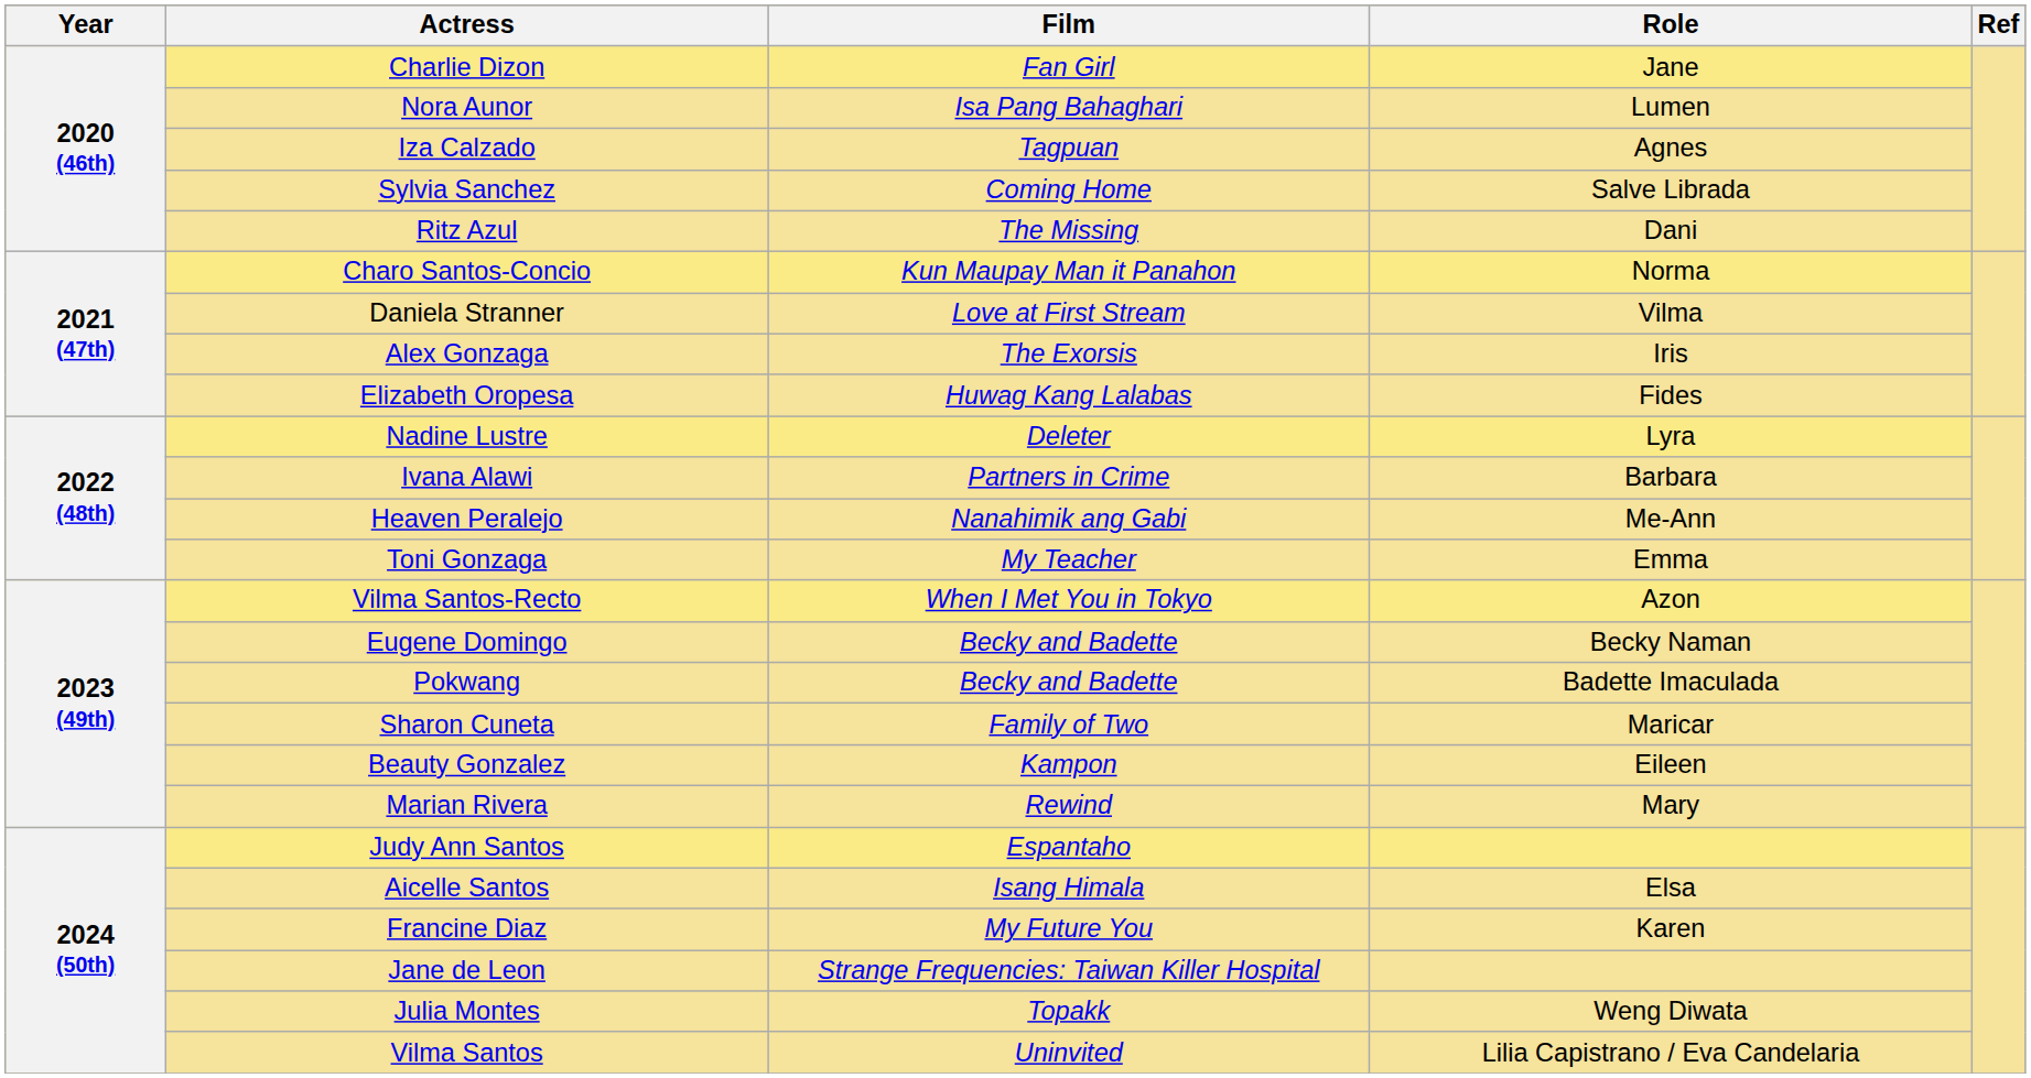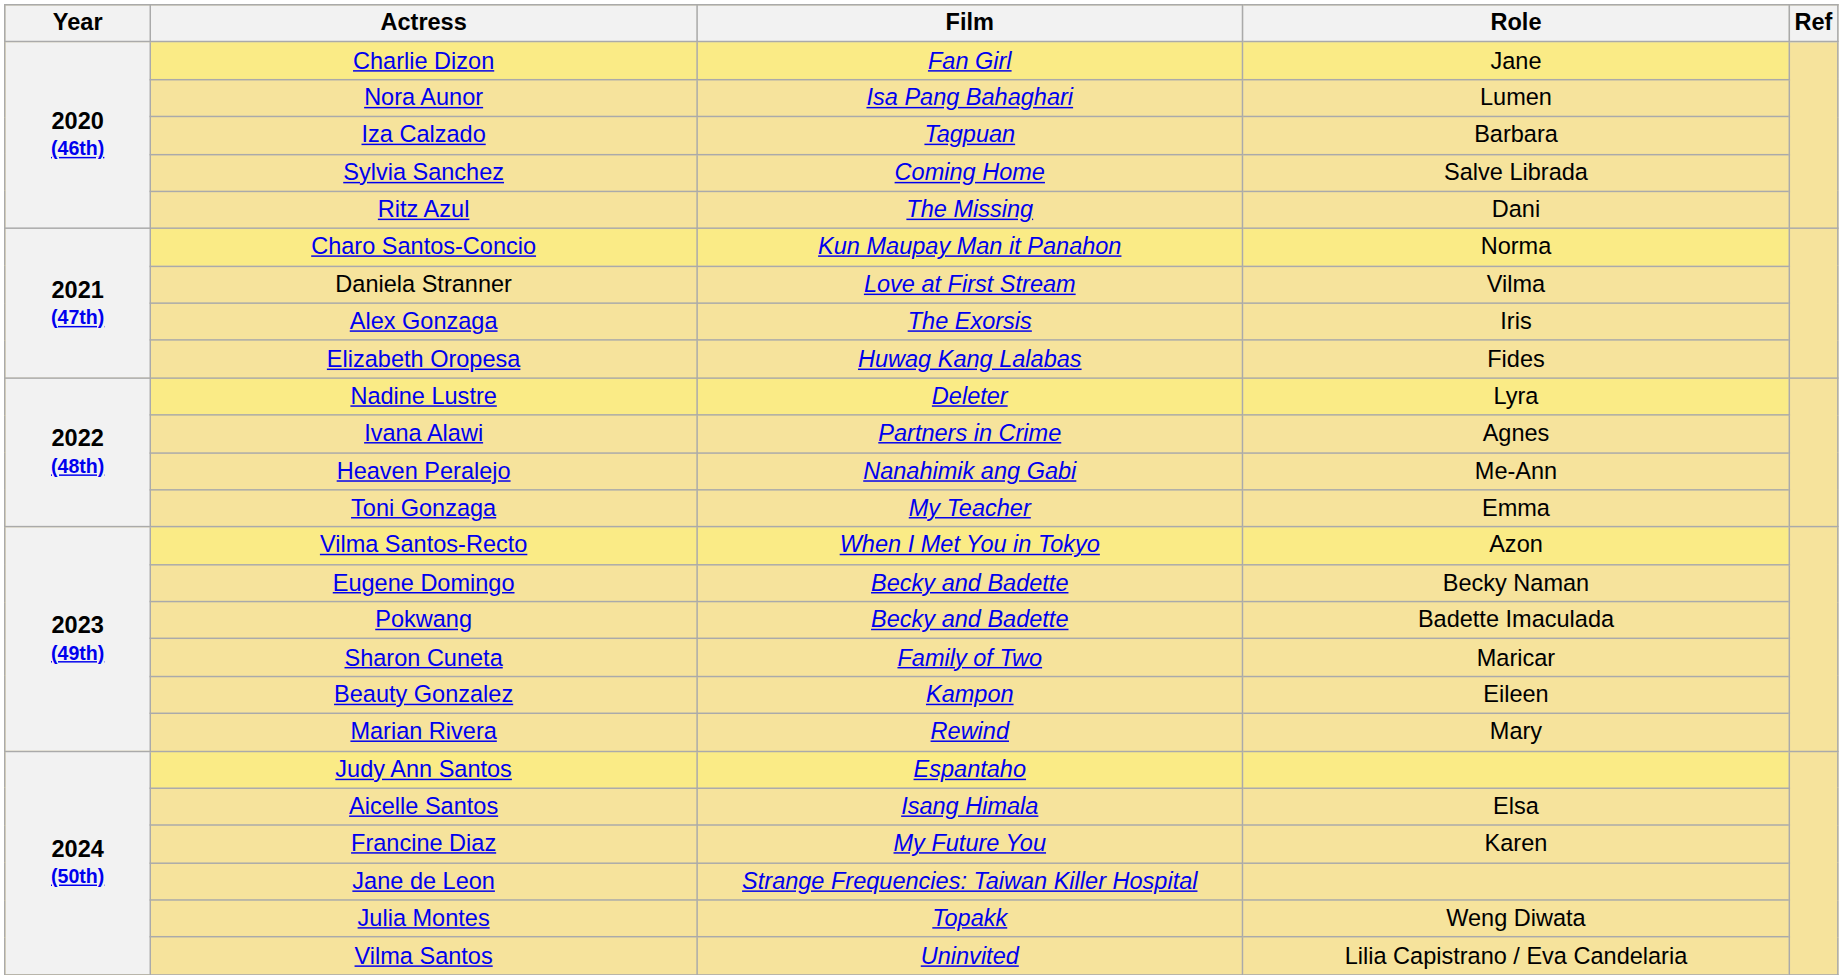Iza Calzado | Role: Agnes -> Barbara
Ivana Alawi | Role: Barbara -> Agnes
